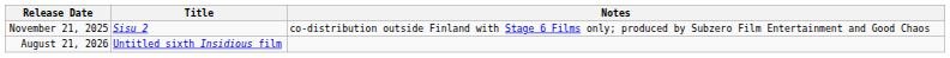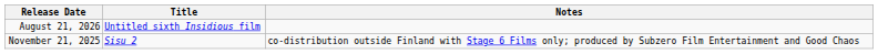rows swapped: November 21, 2025 <-> August 21, 2026
